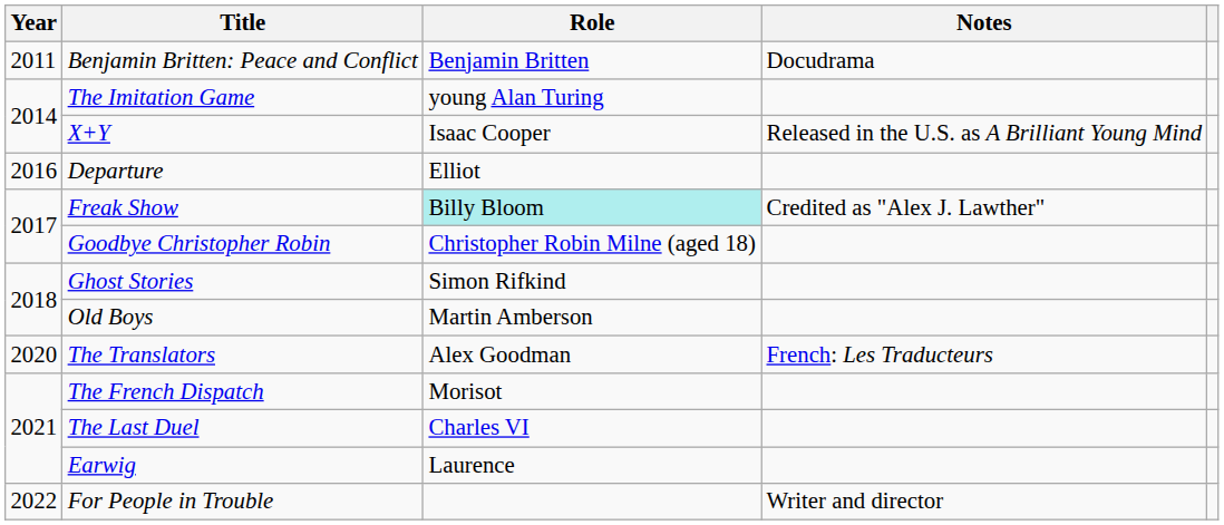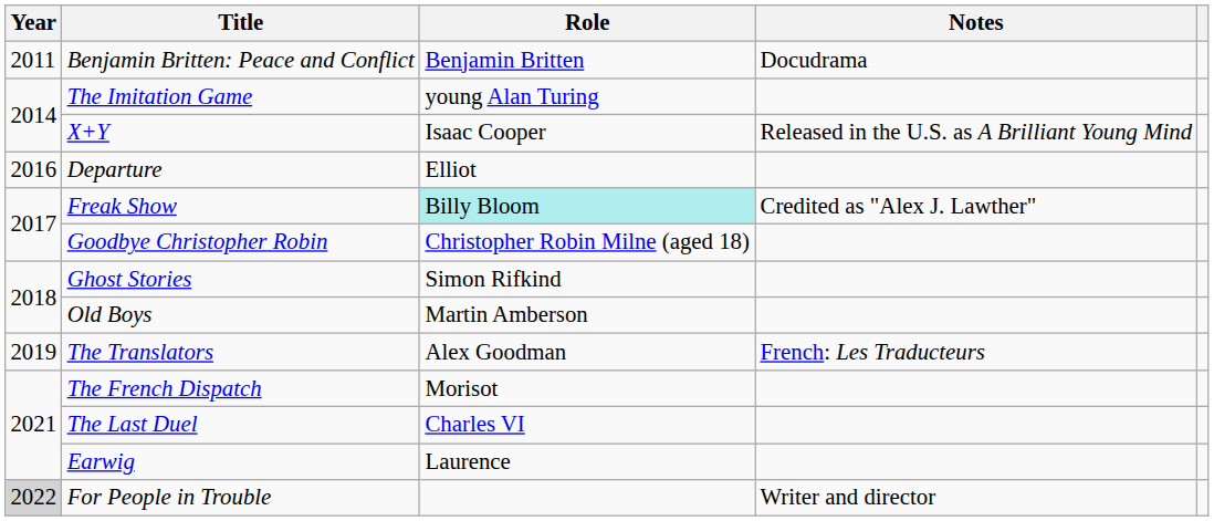The Translators | Year: 2020 -> 2019
For People in Trouble | Year: no background -> lightgrey background
